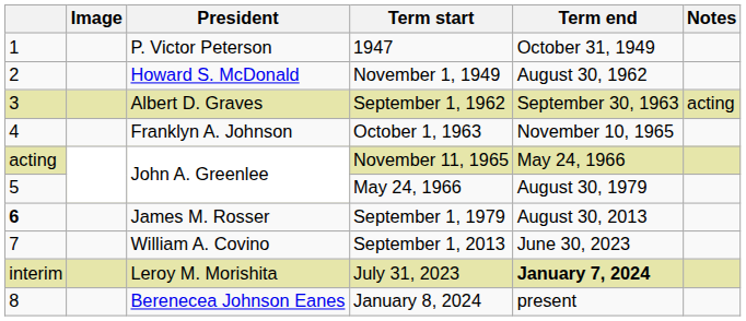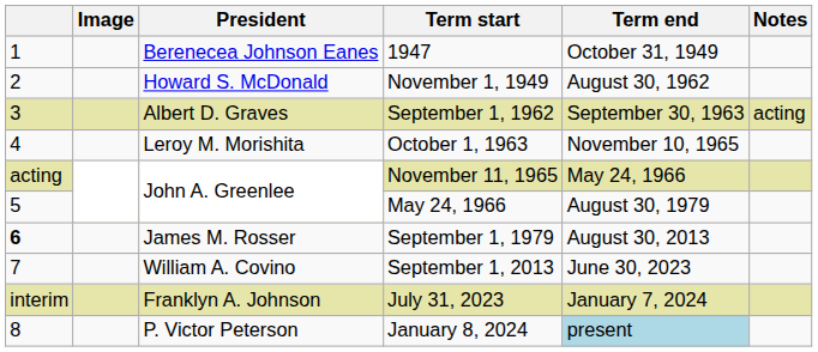1947 | President: P. Victor Peterson -> Berenecea Johnson Eanes
October 1, 1963 | President: Franklyn A. Johnson -> Leroy M. Morishita
July 31, 2023 | President: Leroy M. Morishita -> Franklyn A. Johnson
July 31, 2023 | Term end: bold -> normal
January 8, 2024 | President: Berenecea Johnson Eanes -> P. Victor Peterson
January 8, 2024 | Term end: no background -> lightblue background
